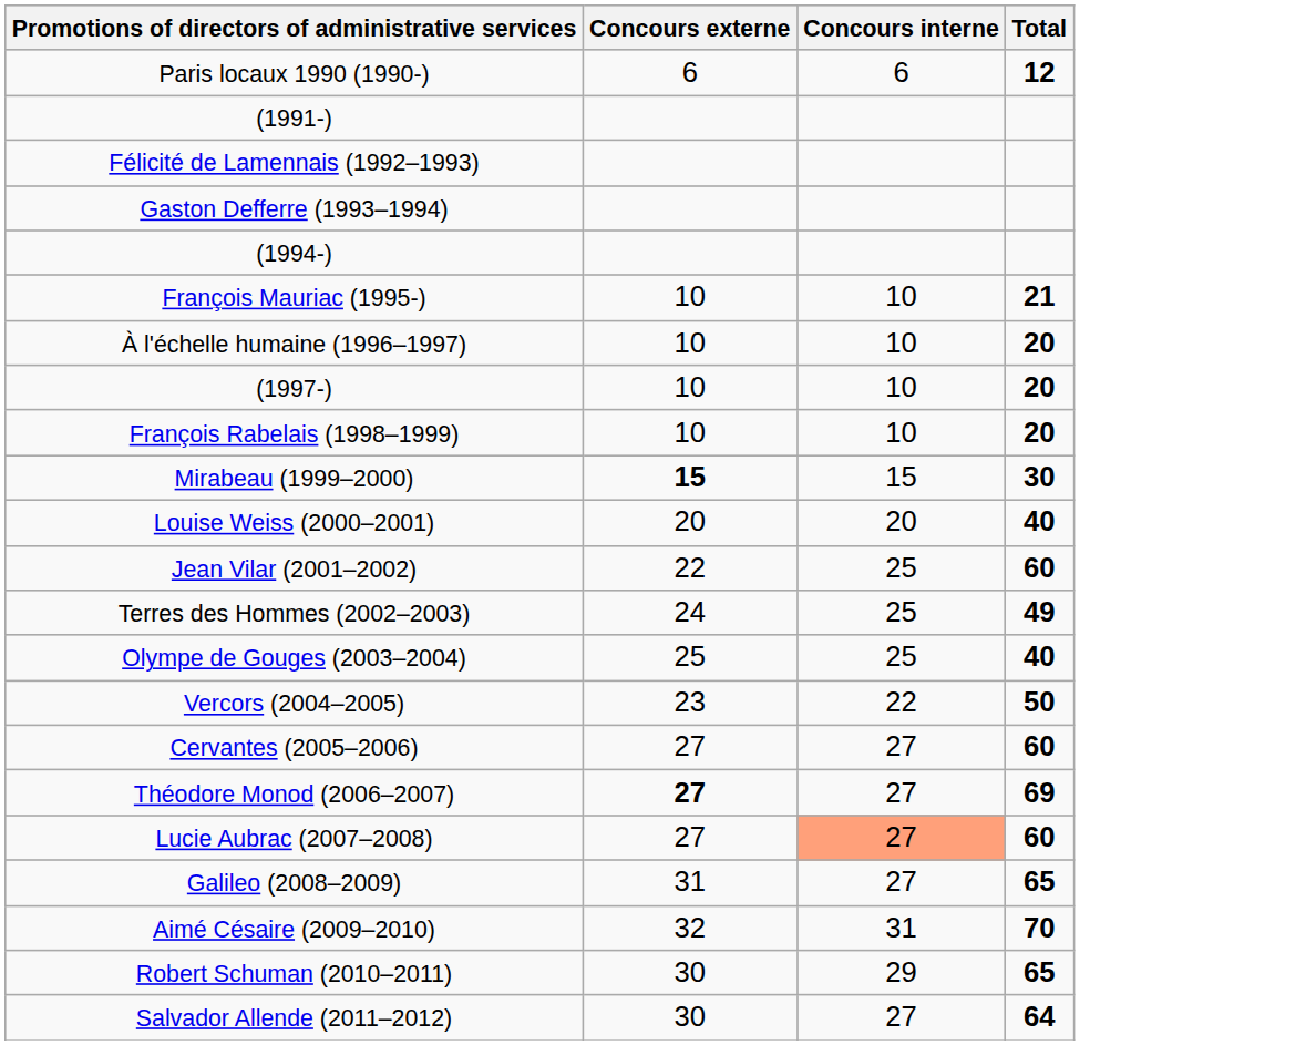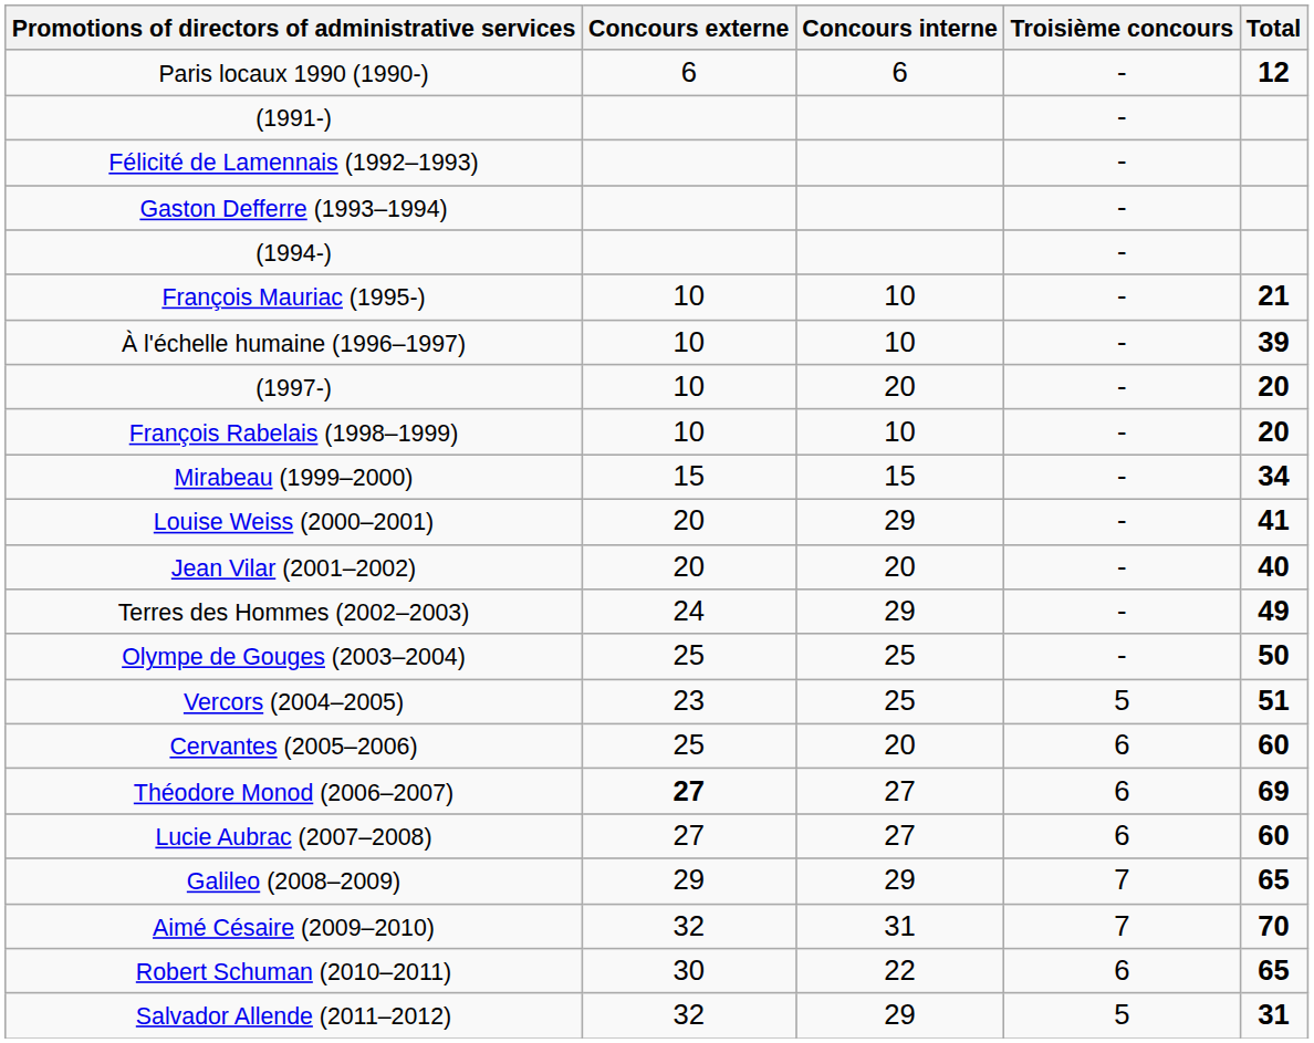+ column: Troisième concours | - | - | - | - | - | - | - | - | - | - | - | - | - | - | 5 | 6 | 6 | 6 | 7 | 7 | 6 | 5
À l'échelle humaine (1996–1997) | Total: 20 -> 39
(1997-) | Concours interne: 10 -> 20
Mirabeau (1999–2000) | Concours externe: bold -> normal
Mirabeau (1999–2000) | Total: 30 -> 34
Louise Weiss (2000–2001) | Concours interne: 20 -> 29
Louise Weiss (2000–2001) | Total: 40 -> 41
Jean Vilar (2001–2002) | Concours externe: 22 -> 20
Jean Vilar (2001–2002) | Concours interne: 25 -> 20
Jean Vilar (2001–2002) | Total: 60 -> 40
Terres des Hommes (2002–2003) | Concours interne: 25 -> 29
Olympe de Gouges (2003–2004) | Total: 40 -> 50
Vercors (2004–2005) | Concours interne: 22 -> 25
Vercors (2004–2005) | Total: 50 -> 51
Cervantes (2005–2006) | Concours externe: 27 -> 25
Cervantes (2005–2006) | Concours interne: 27 -> 20
Lucie Aubrac (2007–2008) | Concours interne: lightsalmon background -> no background
Galileo (2008–2009) | Concours externe: 31 -> 29
Galileo (2008–2009) | Concours interne: 27 -> 29
Robert Schuman (2010–2011) | Concours interne: 29 -> 22
Salvador Allende (2011–2012) | Concours externe: 30 -> 32
Salvador Allende (2011–2012) | Concours interne: 27 -> 29
Salvador Allende (2011–2012) | Total: 64 -> 31
